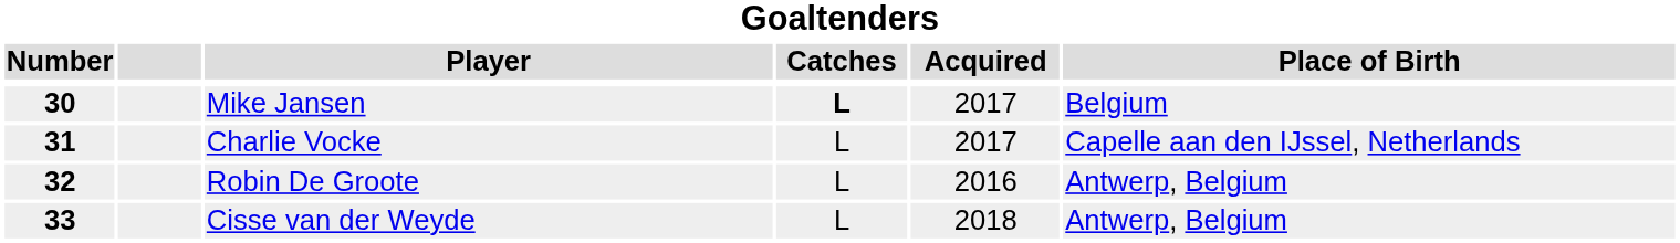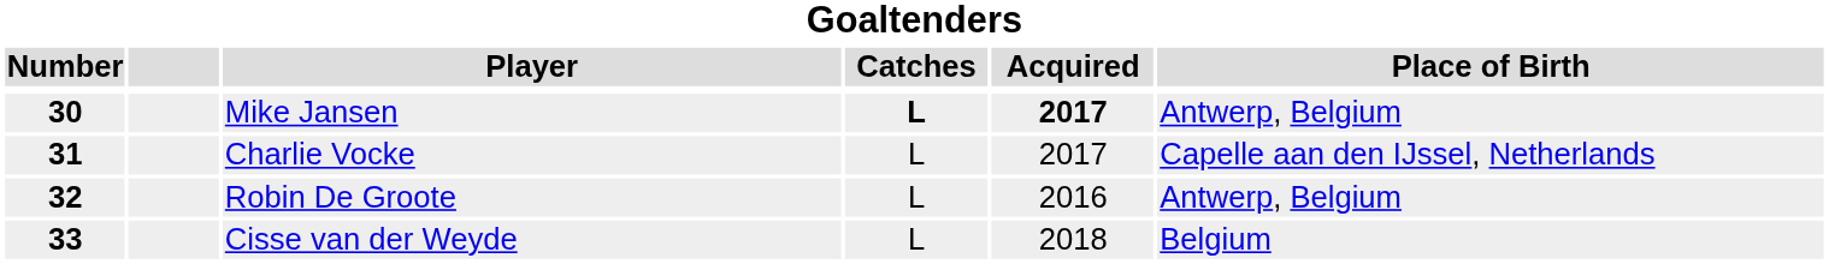Mike Jansen | Acquired: normal -> bold
Mike Jansen | Place of Birth: Belgium -> Antwerp, Belgium
Cisse van der Weyde | Place of Birth: Antwerp, Belgium -> Belgium
